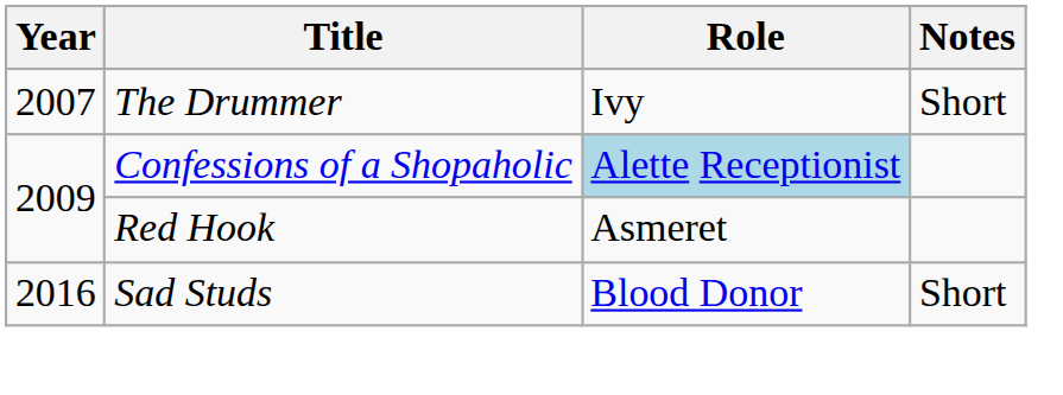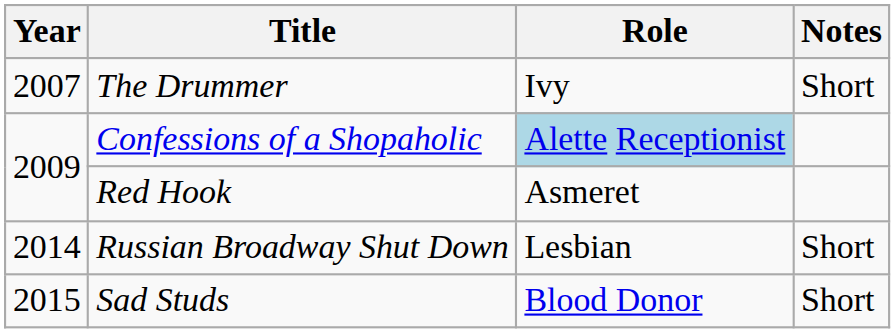+ row: 2014 | Russian Broadway Shut Down | Lesbian | Short
Sad Studs | Year: 2016 -> 2015
